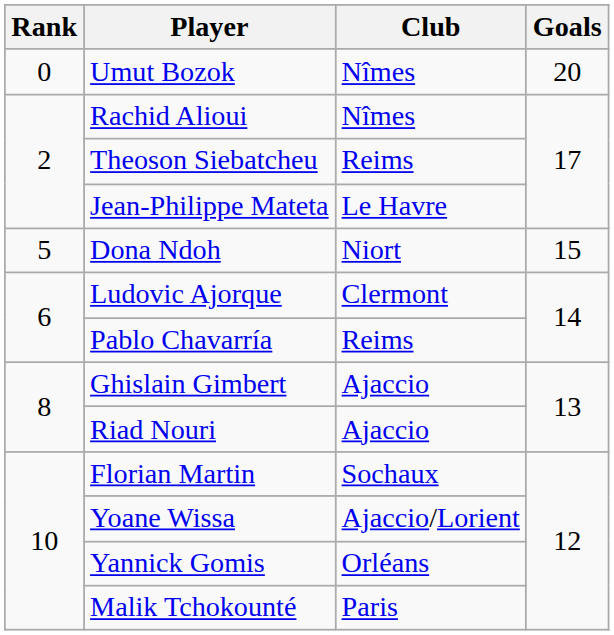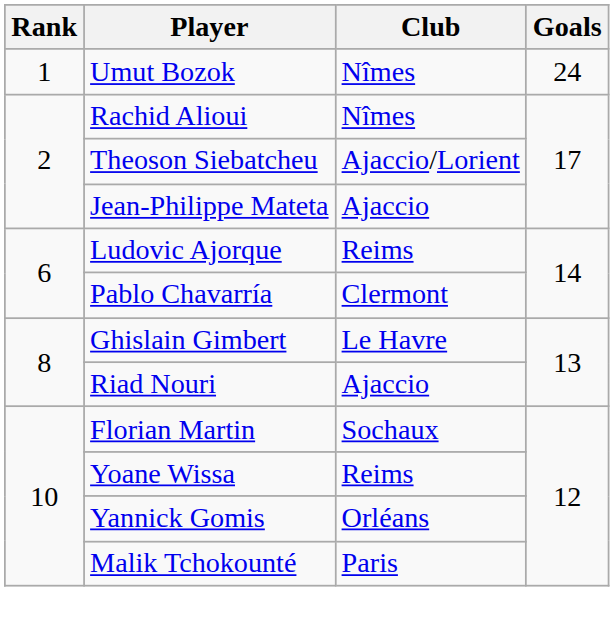Umut Bozok | Rank: 0 -> 1
Umut Bozok | Goals: 20 -> 24
Theoson Siebatcheu | Club: Reims -> Ajaccio/Lorient
Jean-Philippe Mateta | Club: Le Havre -> Ajaccio
- row: 5 | Dona Ndoh | Niort | 15
Ludovic Ajorque | Club: Clermont -> Reims
Pablo Chavarría | Club: Reims -> Clermont
Ghislain Gimbert | Club: Ajaccio -> Le Havre
Yoane Wissa | Club: Ajaccio/Lorient -> Reims
